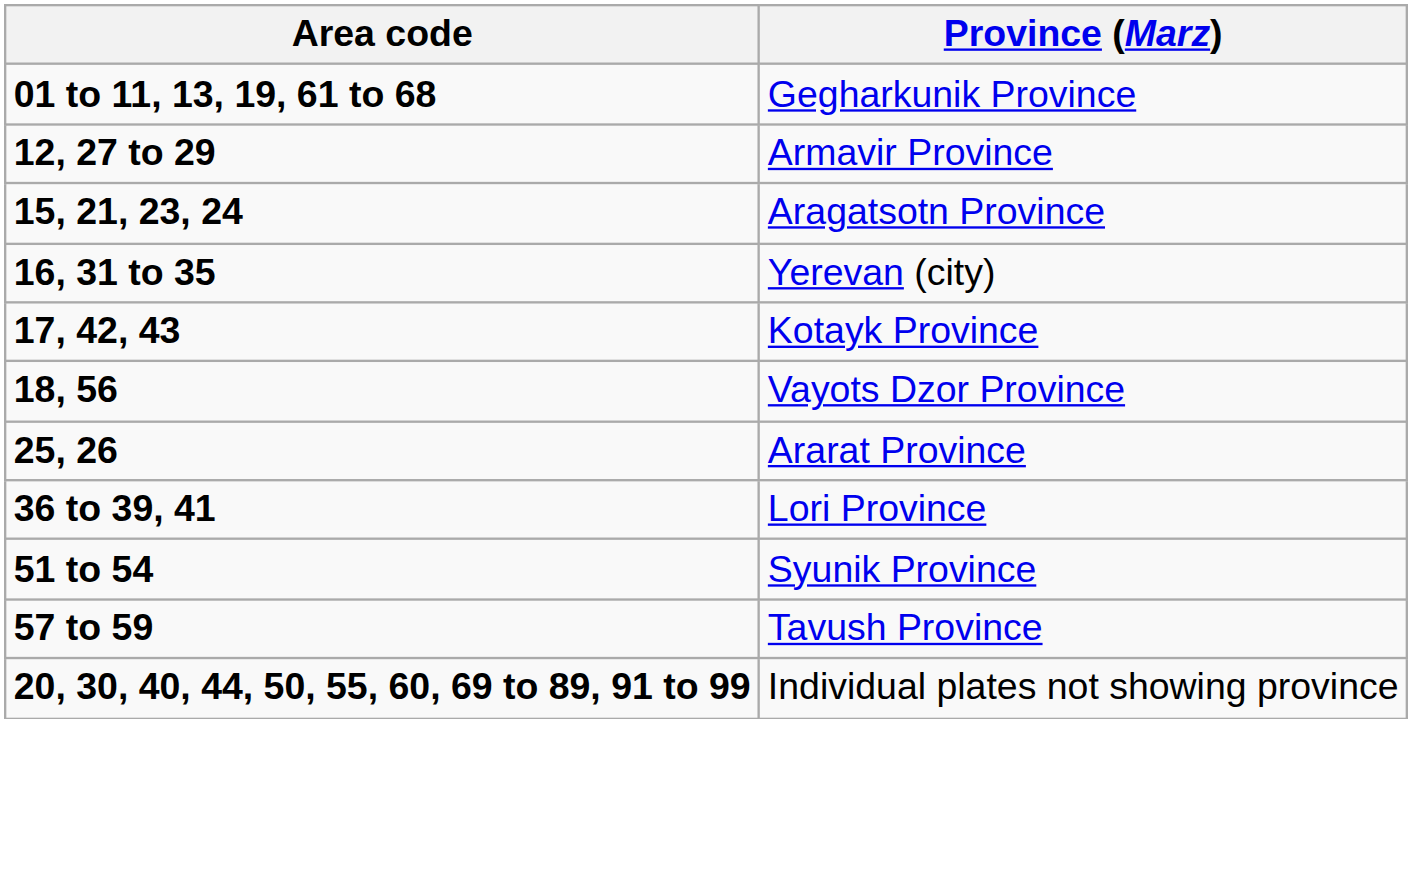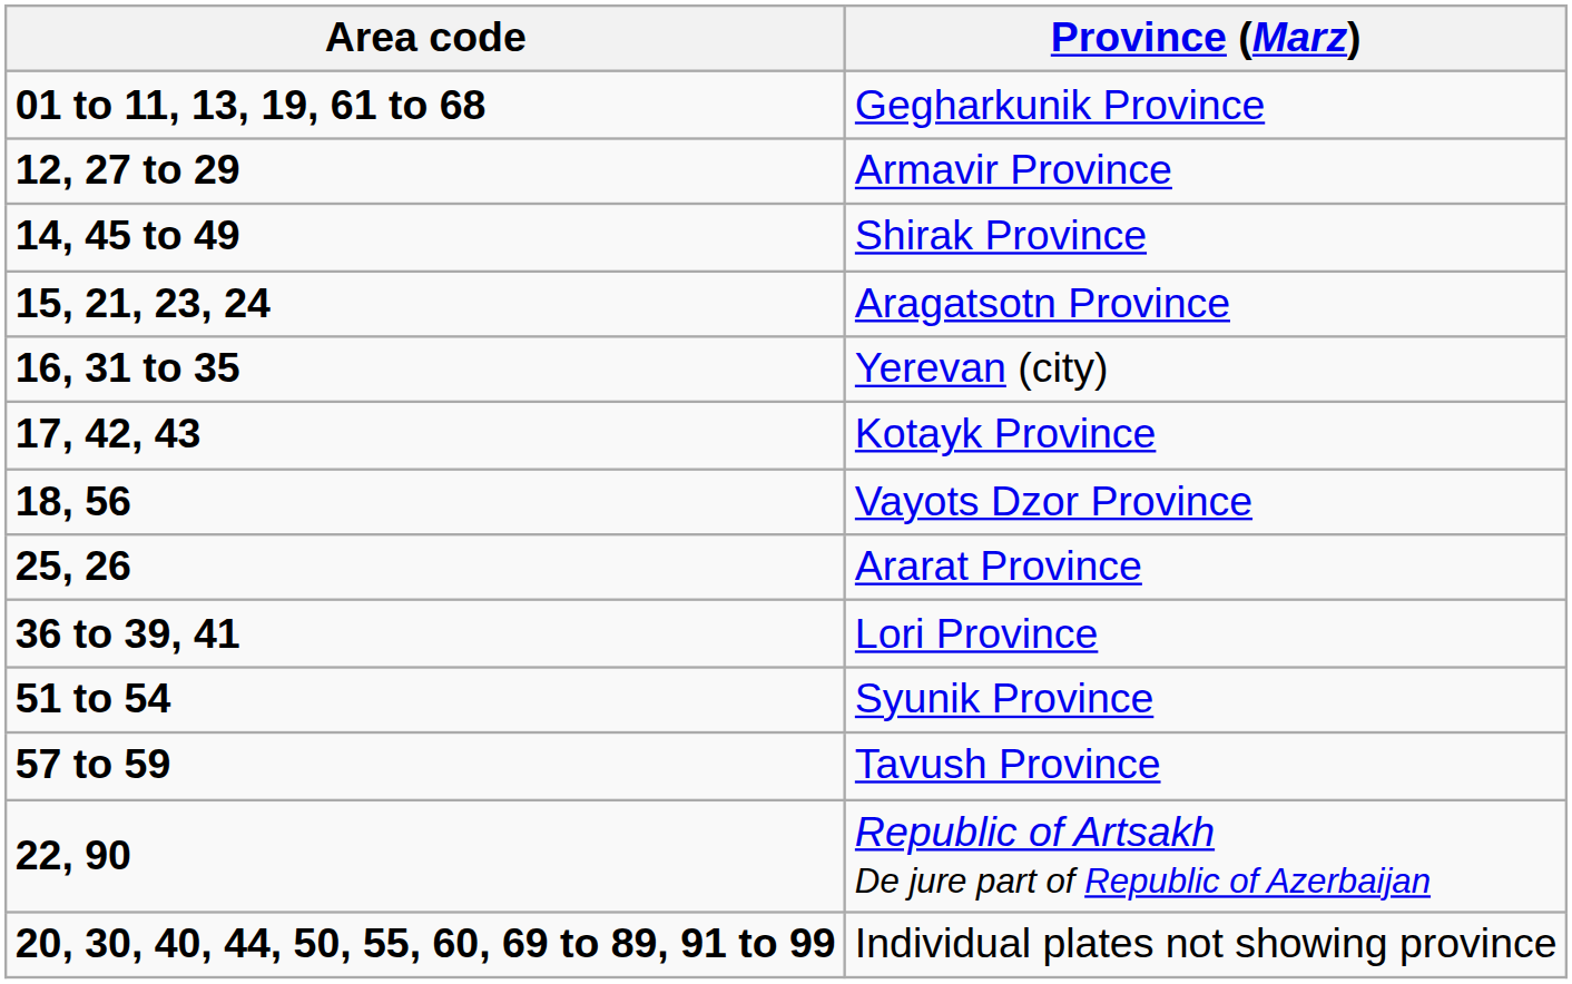+ row: 14, 45 to 49 | Shirak Province
+ row: 22, 90 | Republic of Artsakh De jure part of Republic of Azerbaijan
